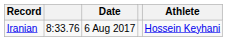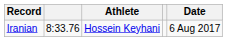columns swapped: Athlete <-> Date
